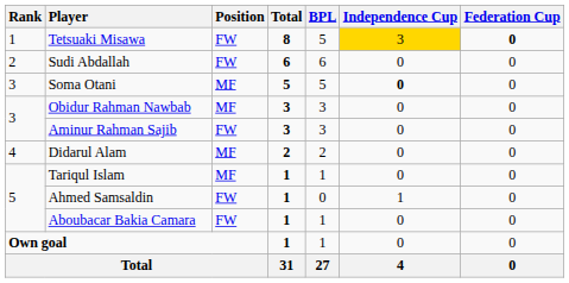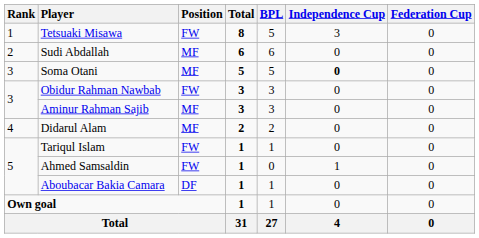Tetsuaki Misawa | Independence Cup: gold background -> no background
Tetsuaki Misawa | Federation Cup: bold -> normal
Sudi Abdallah | Position: FW -> MF
Obidur Rahman Nawbab | Position: MF -> FW
Aminur Rahman Sajib | Position: FW -> MF
Tariqul Islam | Position: MF -> FW
Aboubacar Bakia Camara | Position: FW -> DF
